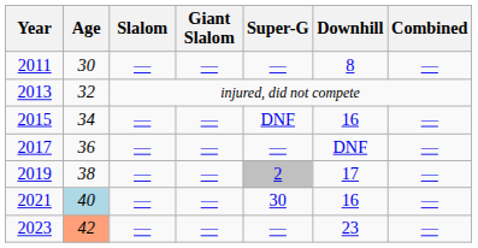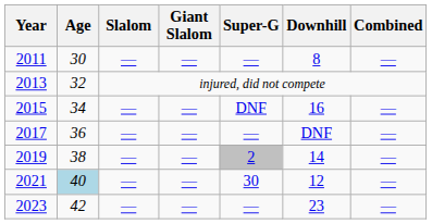2019 | Downhill: 17 -> 14
2021 | Downhill: 16 -> 12
2023 | Age: lightsalmon background -> no background
